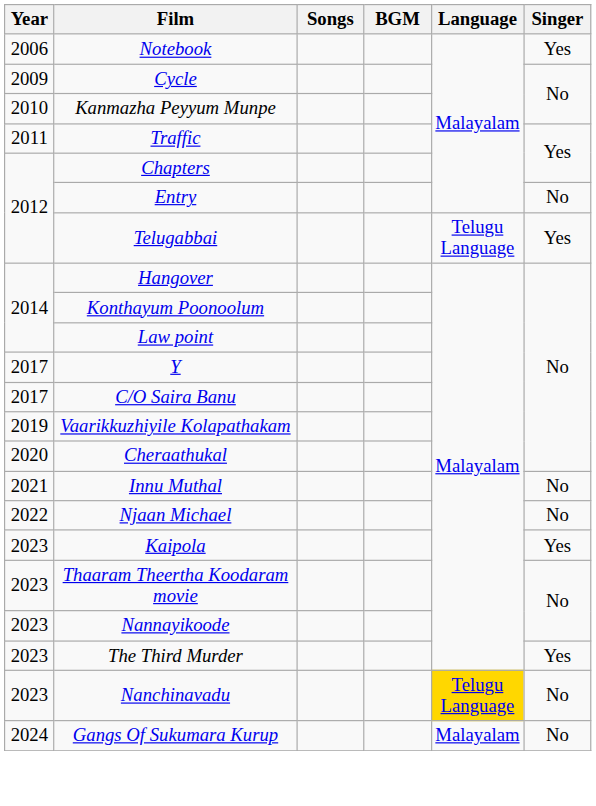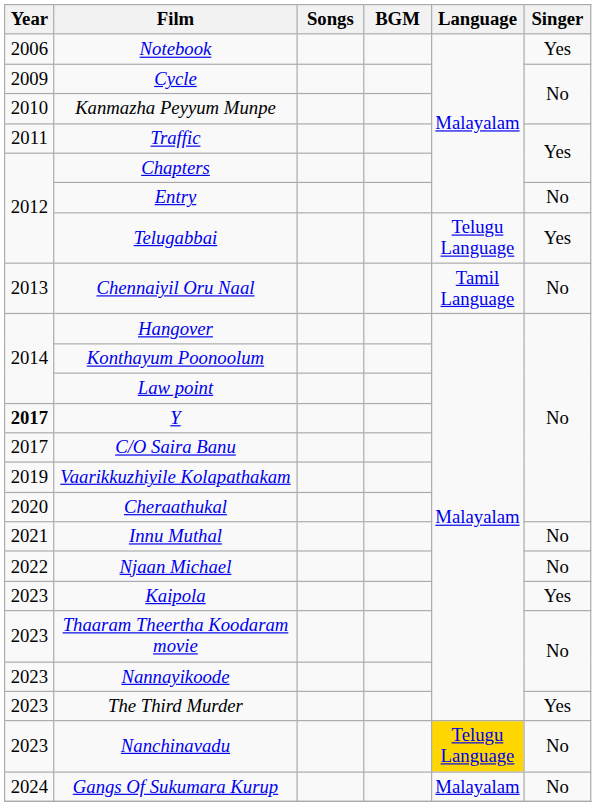+ row: 2013 | Chennaiyil Oru Naal | Tamil Language | No
Y | Year: normal -> bold
